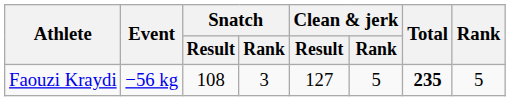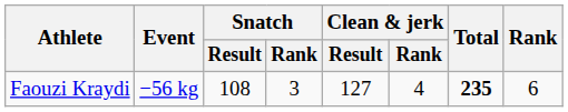Faouzi Kraydi | Clean & jerk / Rank: 5 -> 4
Faouzi Kraydi | Rank: 5 -> 6
